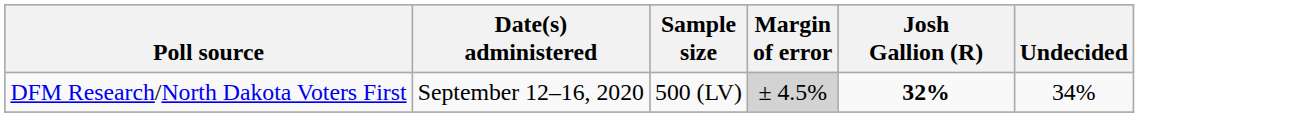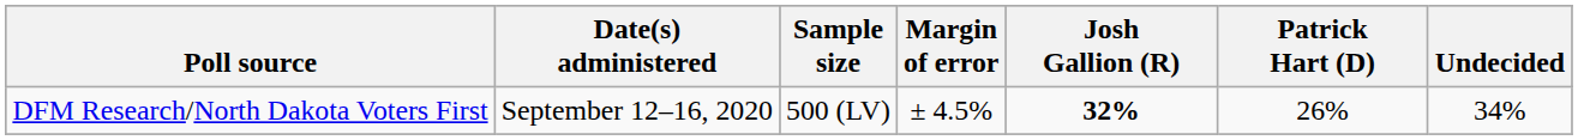+ column: Patrick Hart (D) | 26%
DFM Research/North Dakota Voters First | Margin of error: lightgrey background -> no background
